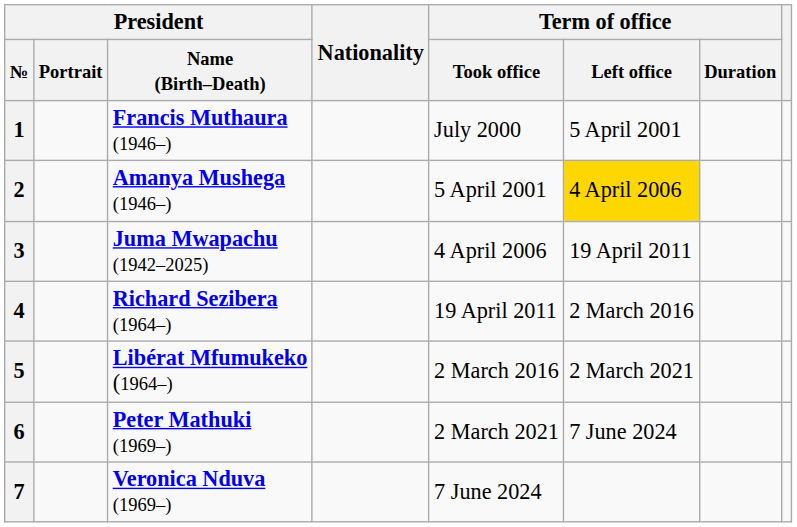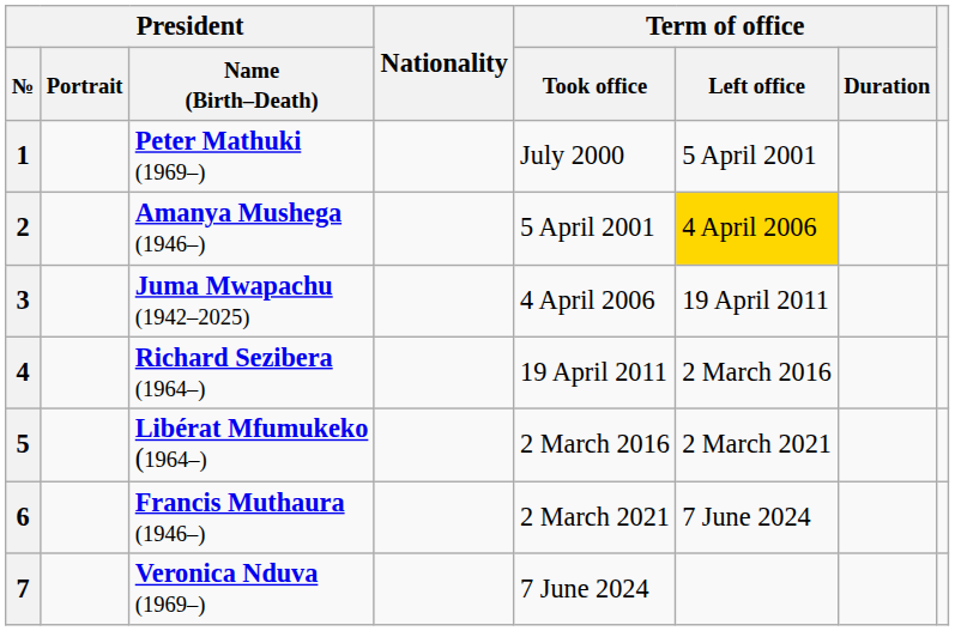1 | President / Name (Birth–Death): Francis Muthaura (1946–) -> Peter Mathuki (1969–)
6 | President / Name (Birth–Death): Peter Mathuki (1969–) -> Francis Muthaura (1946–)
